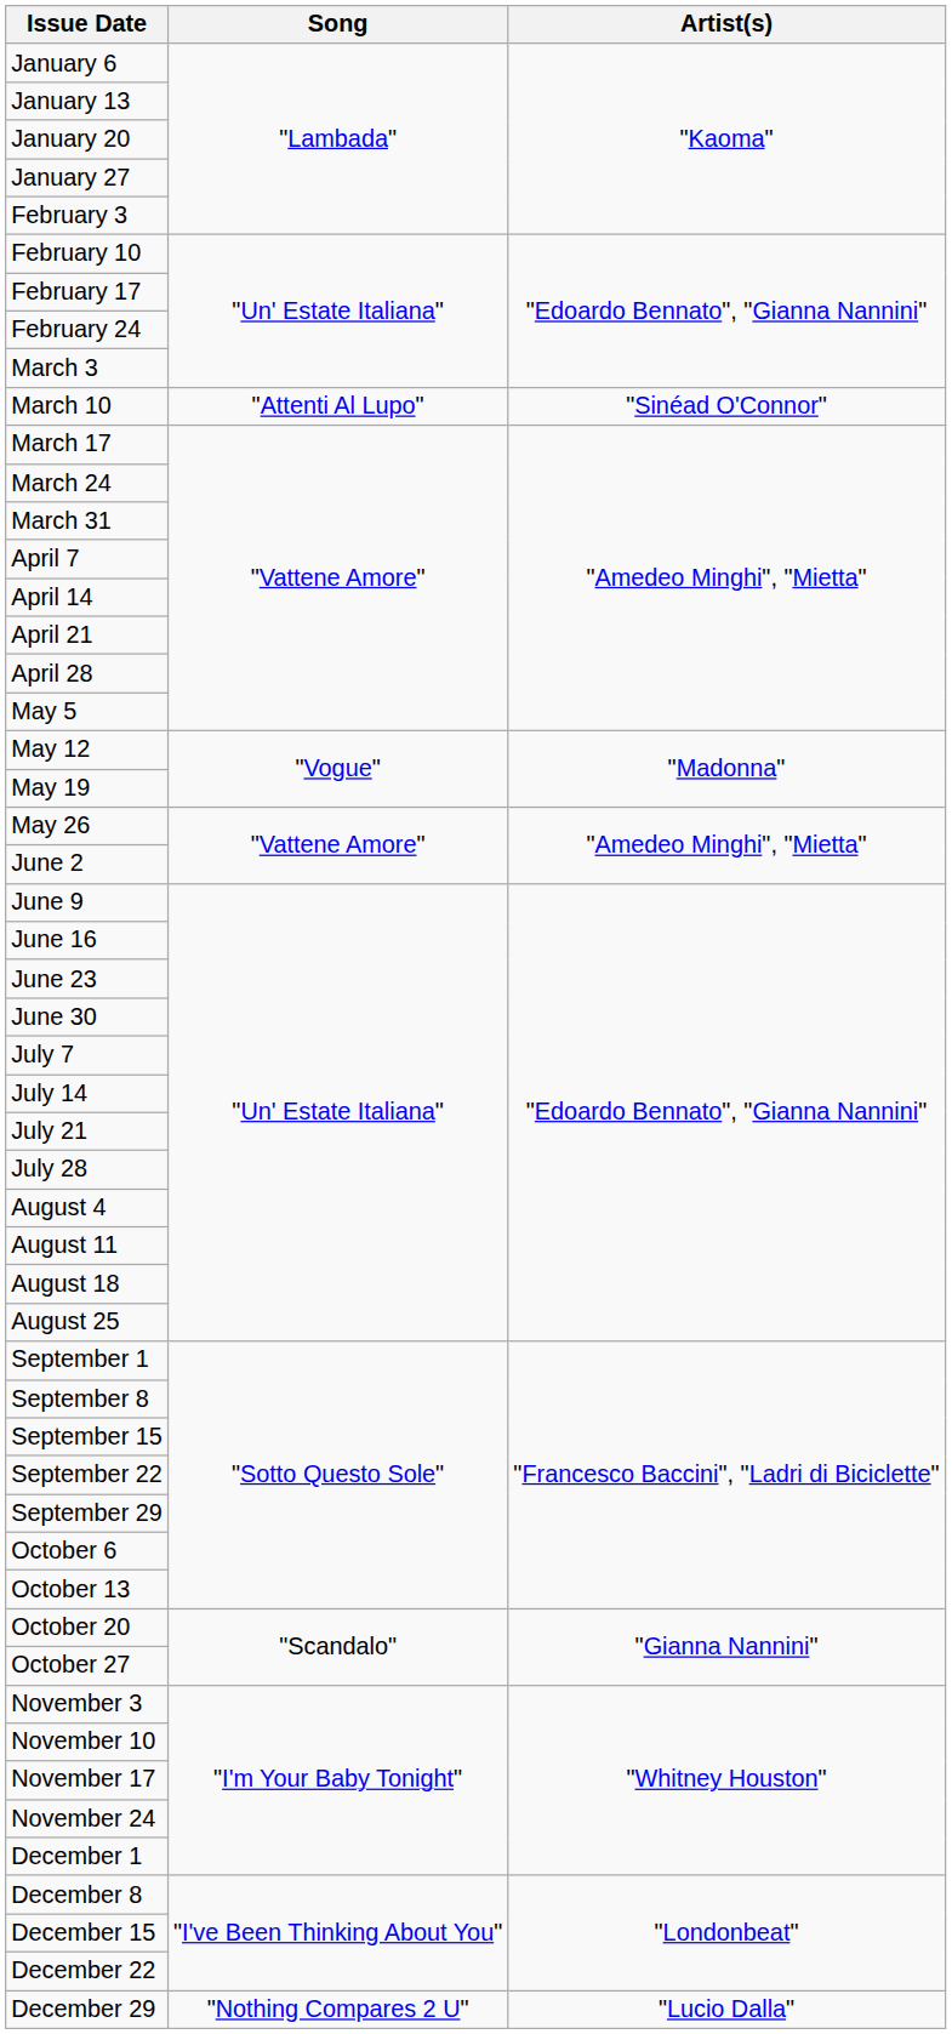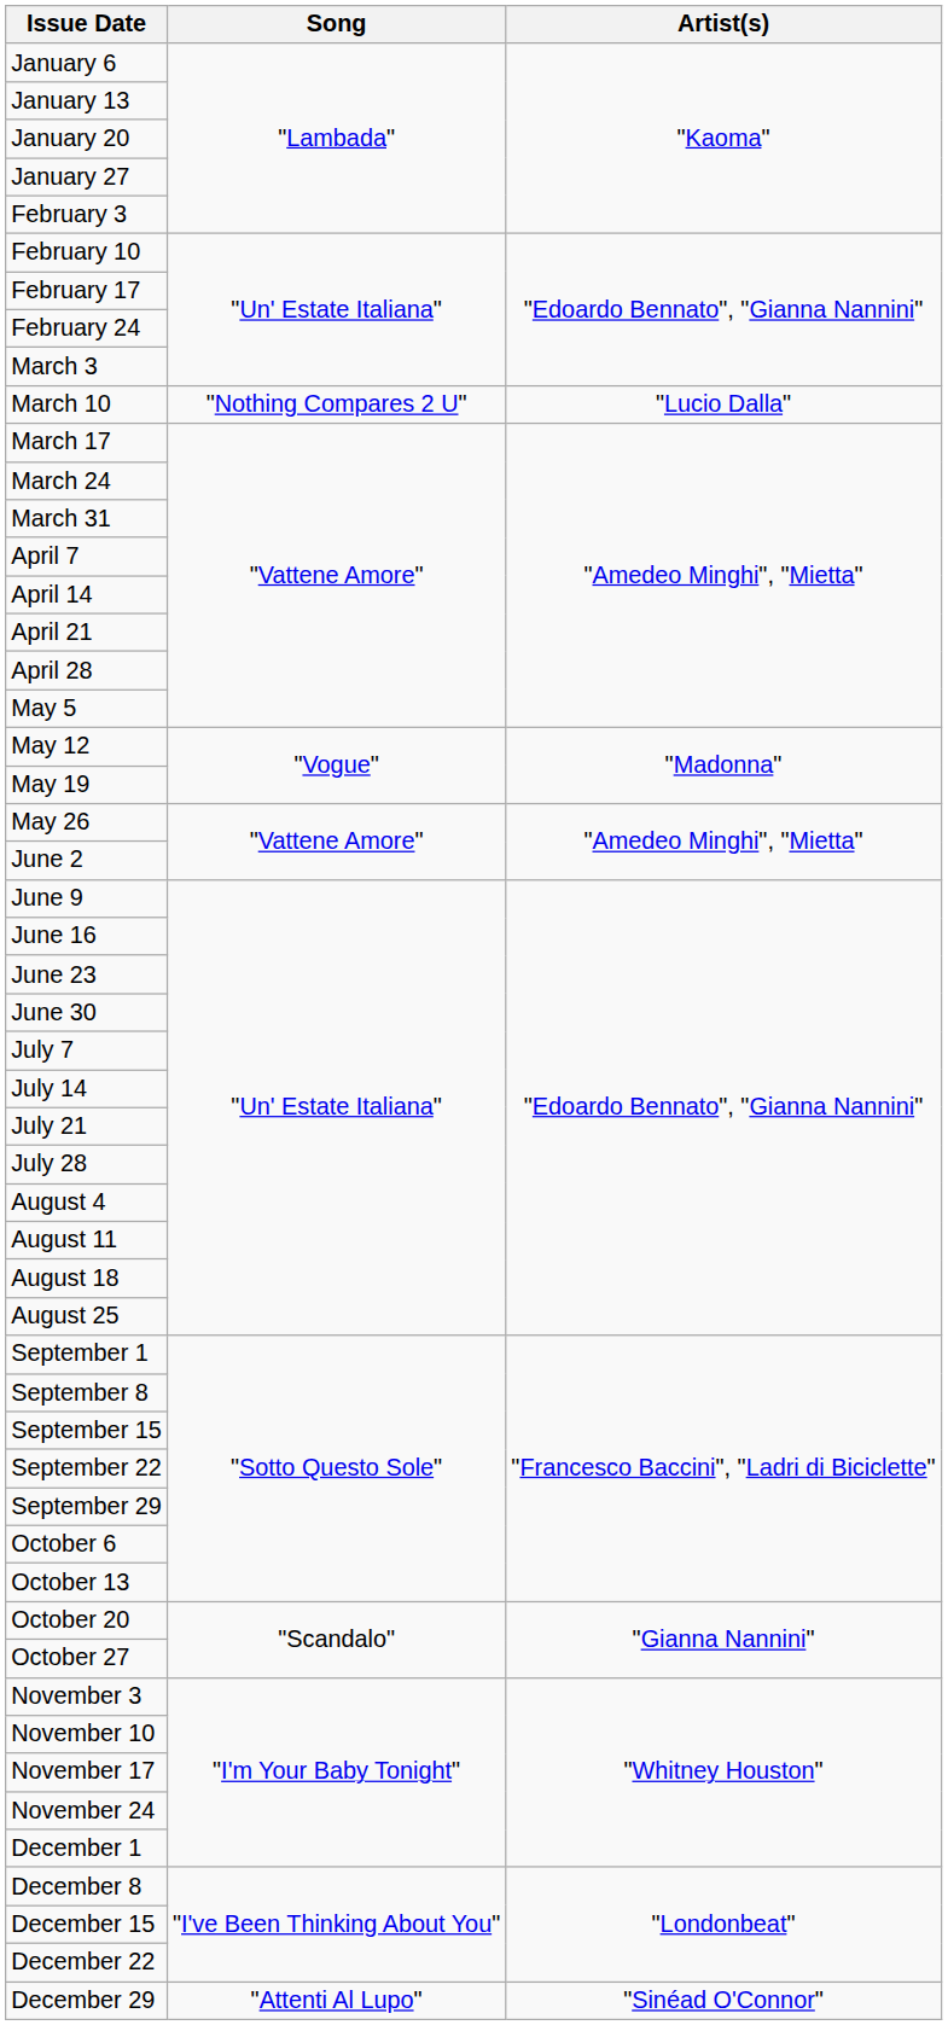March 10 | Song: "Attenti Al Lupo" -> "Nothing Compares 2 U"
March 10 | Artist(s): "Sinéad O'Connor" -> "Lucio Dalla"
December 29 | Song: "Nothing Compares 2 U" -> "Attenti Al Lupo"
December 29 | Artist(s): "Lucio Dalla" -> "Sinéad O'Connor"
